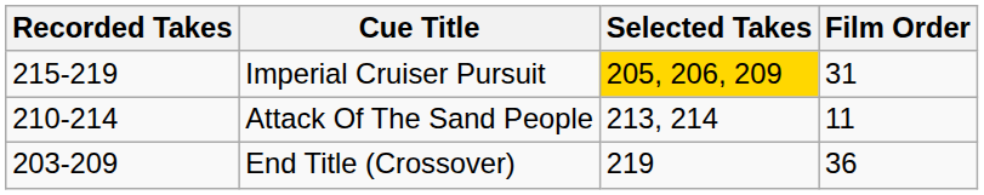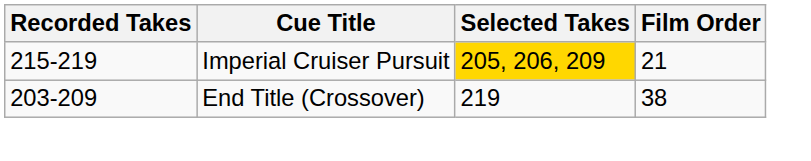Imperial Cruiser Pursuit | Film Order: 31 -> 21
- row: 210-214 | Attack Of The Sand People | 213, 214 | 11
End Title (Crossover) | Film Order: 36 -> 38
